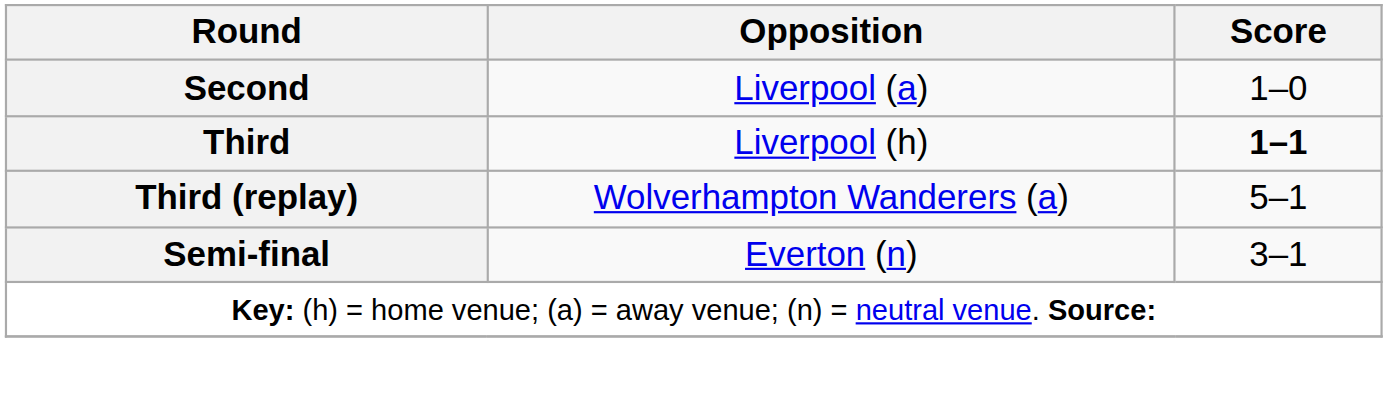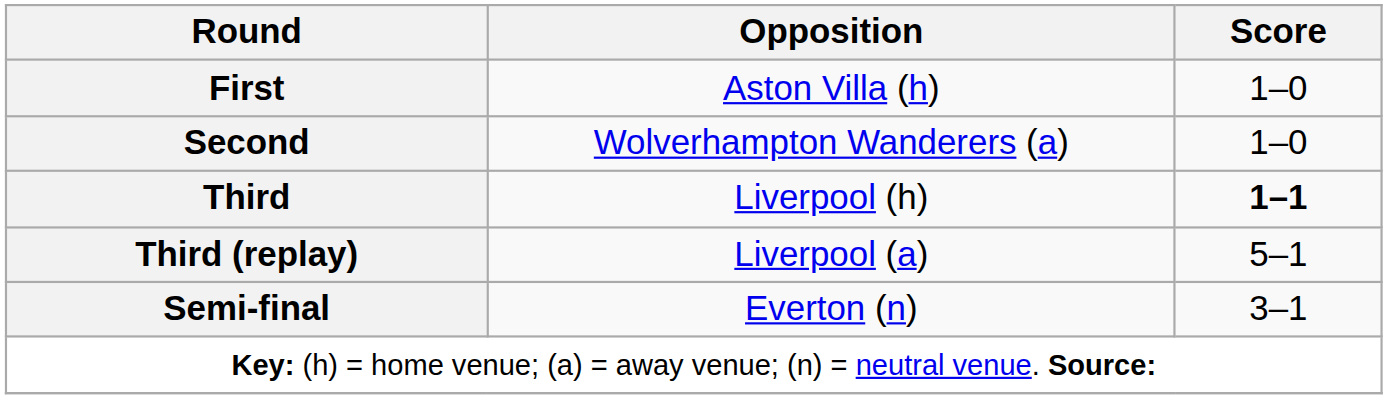+ row: First | Aston Villa (h) | 1–0
Second | Opposition: Liverpool (a) -> Wolverhampton Wanderers (a)
Third (replay) | Opposition: Wolverhampton Wanderers (a) -> Liverpool (a)
